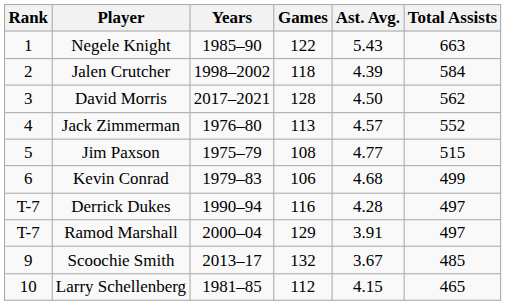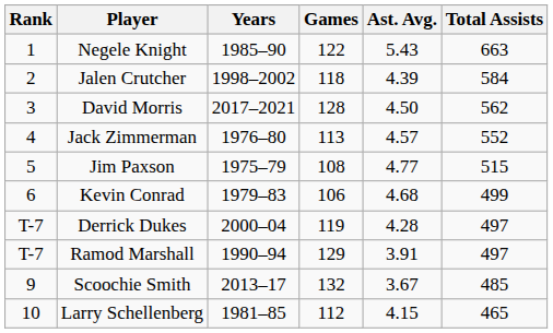Derrick Dukes | Years: 1990–94 -> 2000–04
Derrick Dukes | Games: 116 -> 119
Ramod Marshall | Years: 2000–04 -> 1990–94
